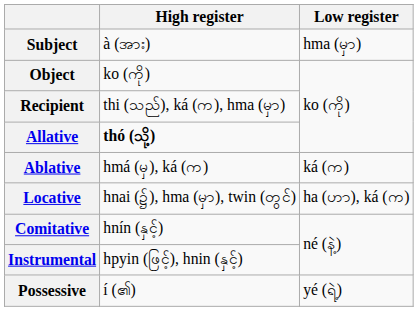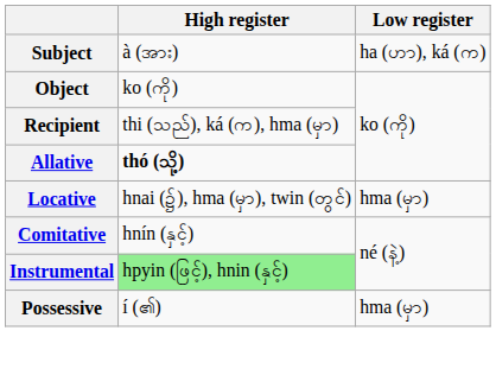Subject | Low register: hma (မှာ) -> ha (ဟာ), ká (က)
- row: Ablative | hmá (မှ), ká (က) | ká (က)
Locative | Low register: ha (ဟာ), ká (က) -> hma (မှာ)
Instrumental | High register: no background -> lightgreen background
Possessive | Low register: yé (ရဲ့) -> hma (မှာ)
